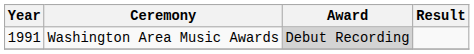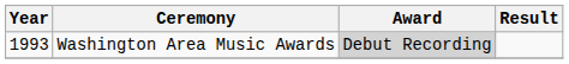Washington Area Music Awards | Year: 1991 -> 1993
